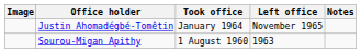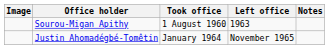rows swapped: Sourou-Migan Apithy <-> Justin Ahomadégbé-Tomêtin
